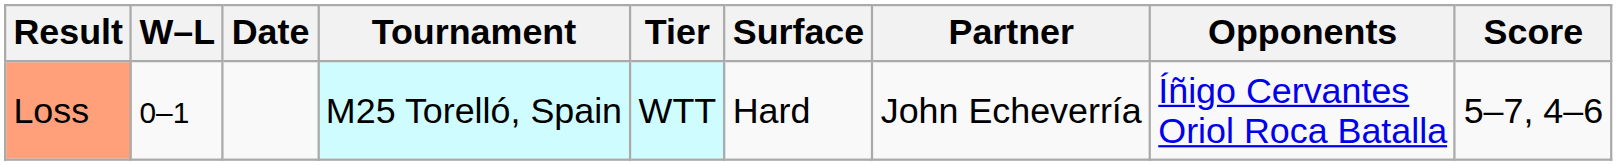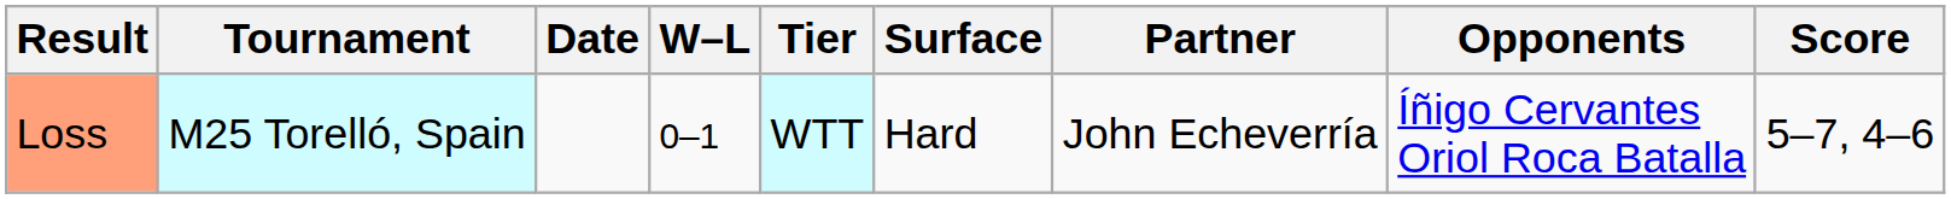columns swapped: W–L <-> Tournament
